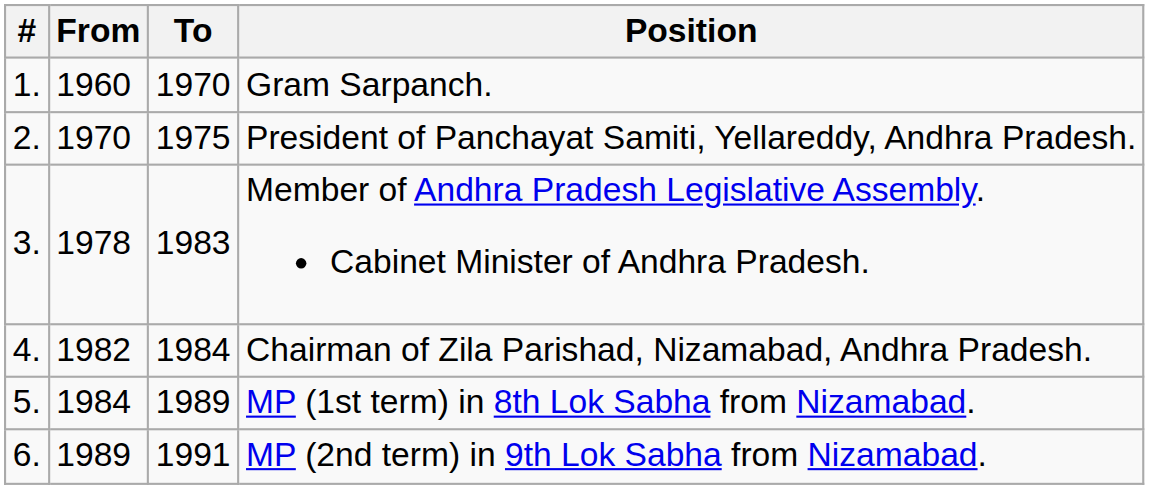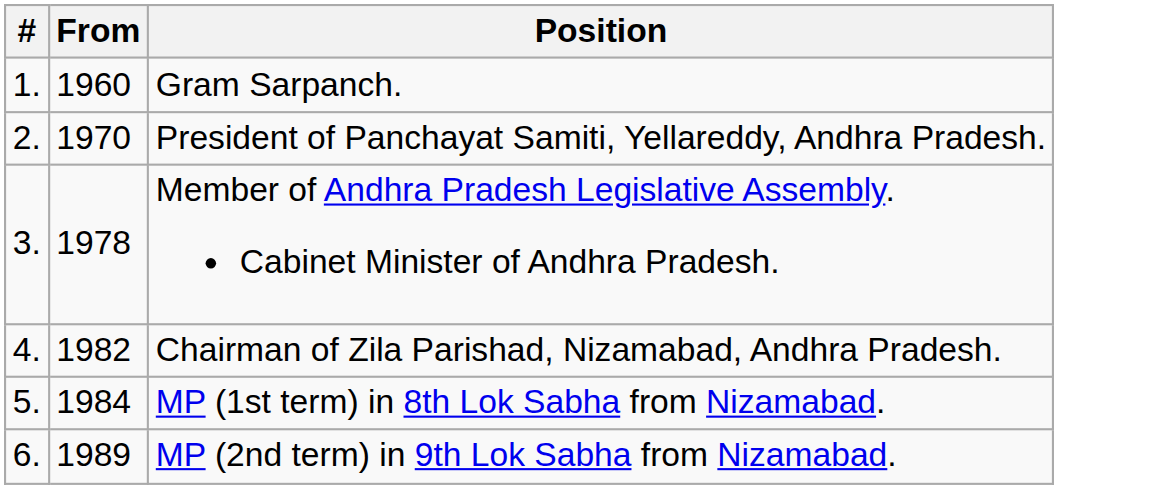- column: To | 1970 | 1975 | 1983 | 1984 | 1989 | 1991
